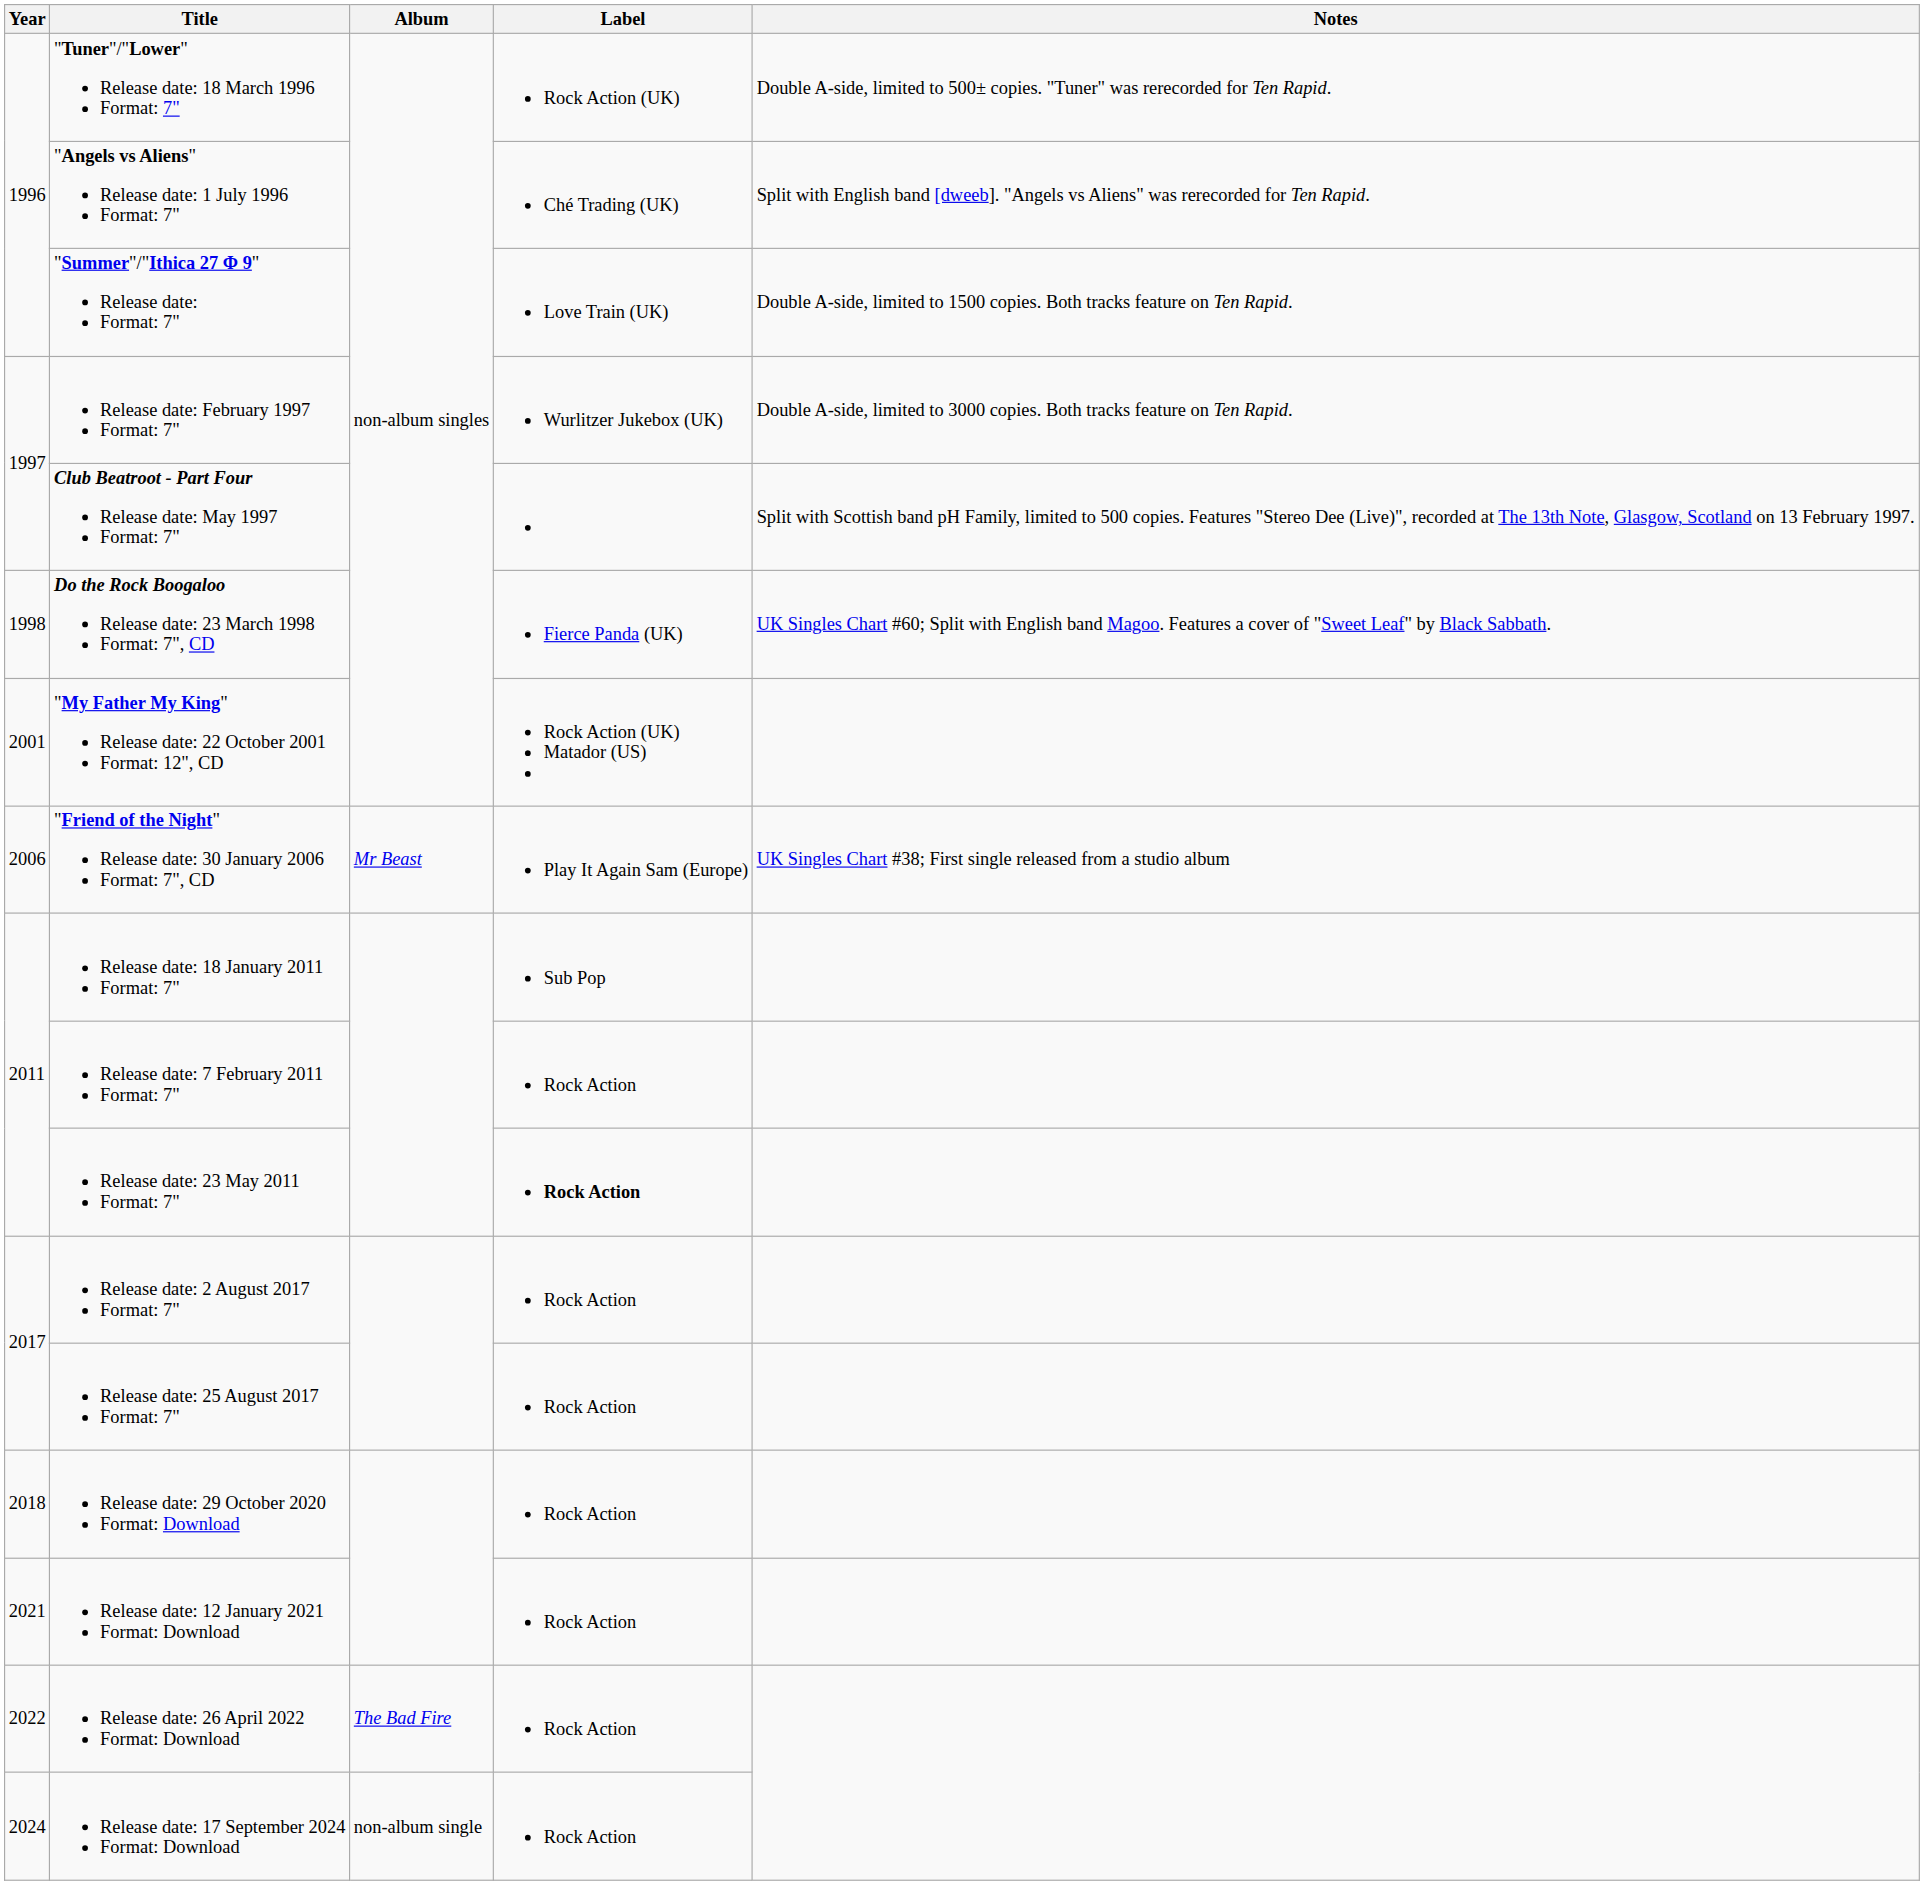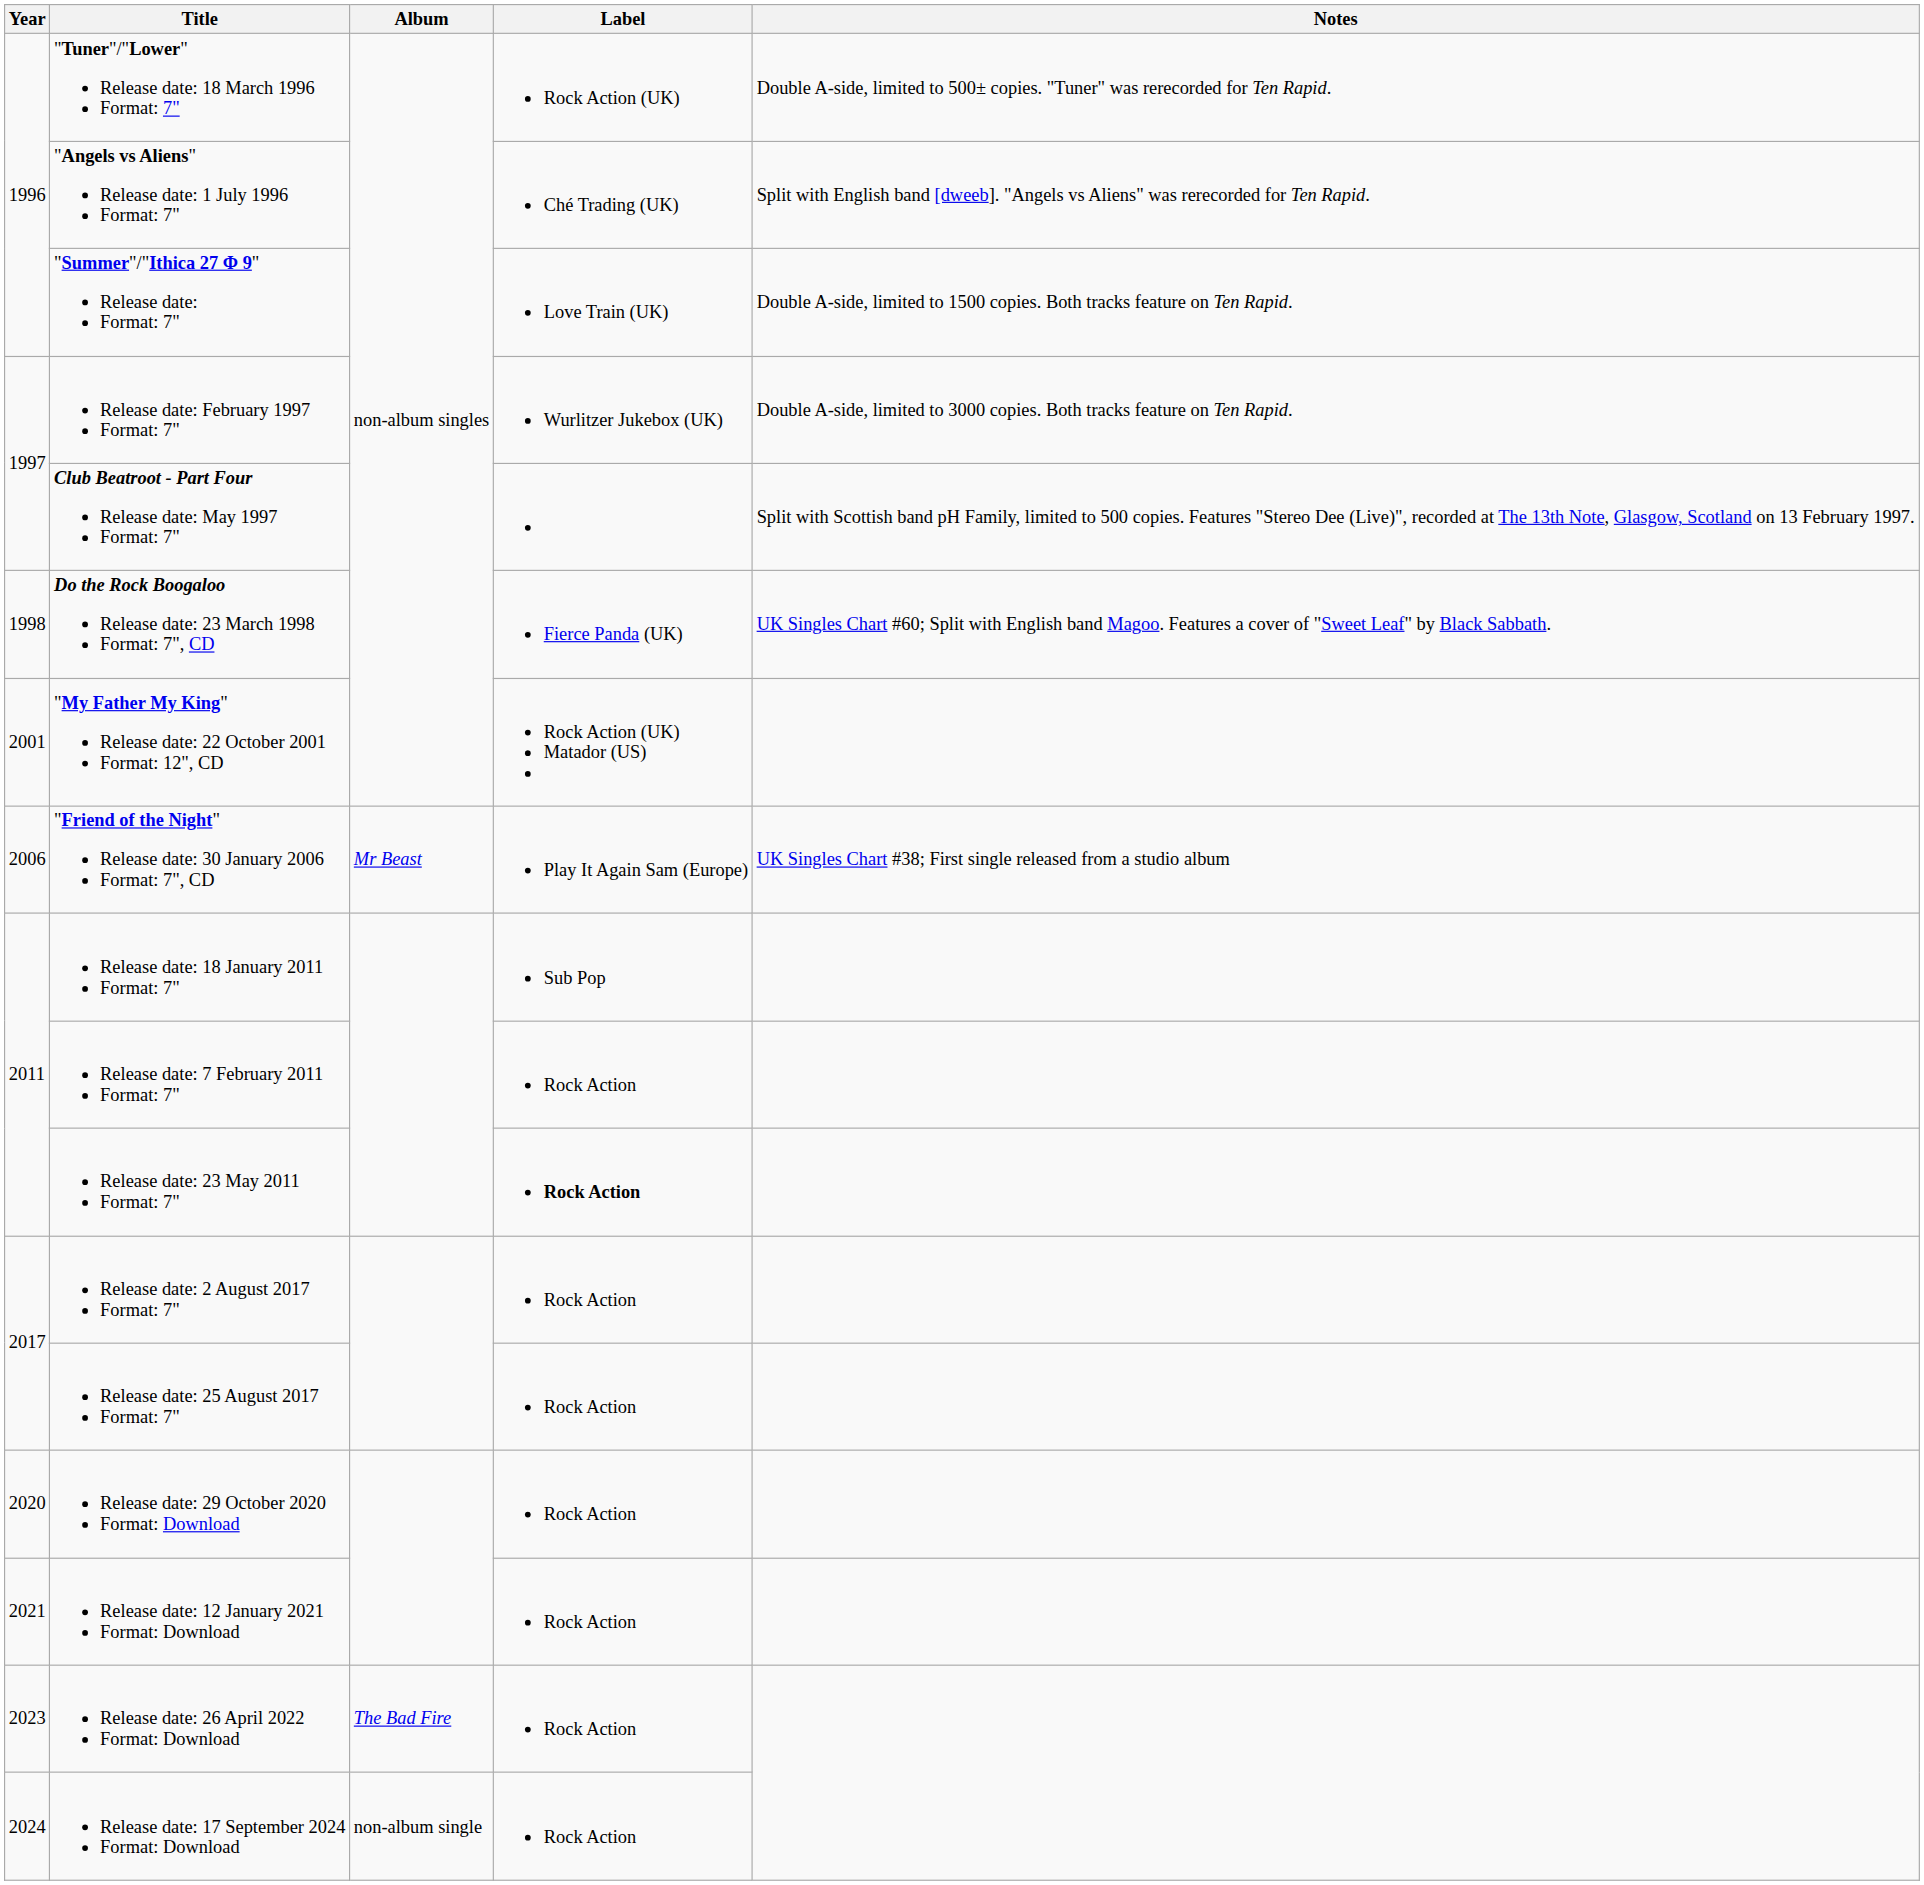Release date: 29 October 2020 Format: Download | Year: 2018 -> 2020
Release date: 26 April 2022 Format: Download | Year: 2022 -> 2023
